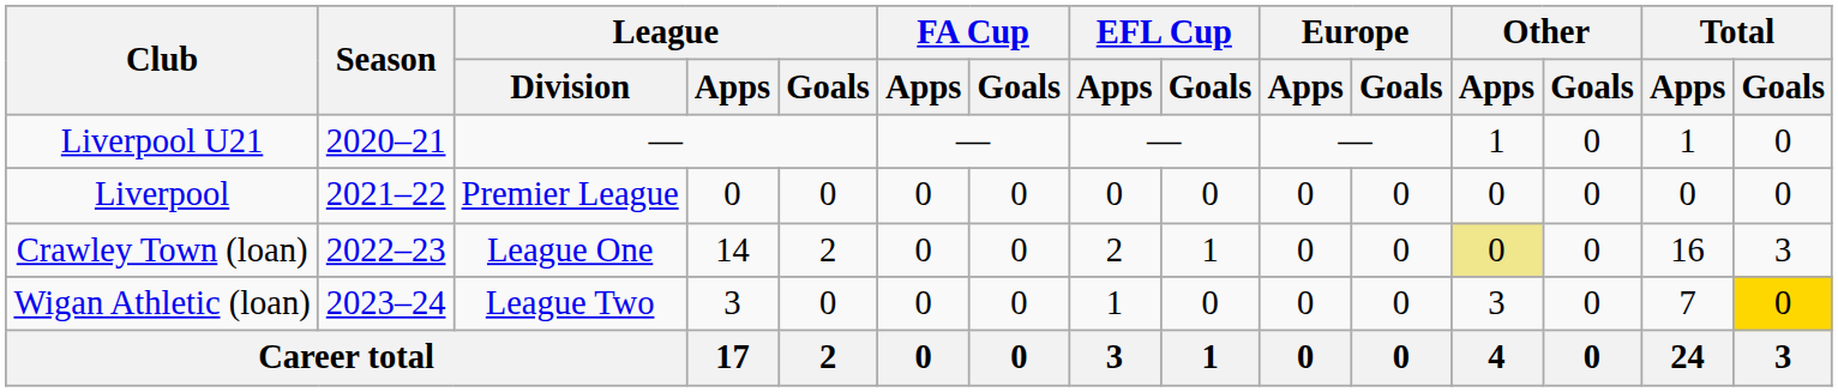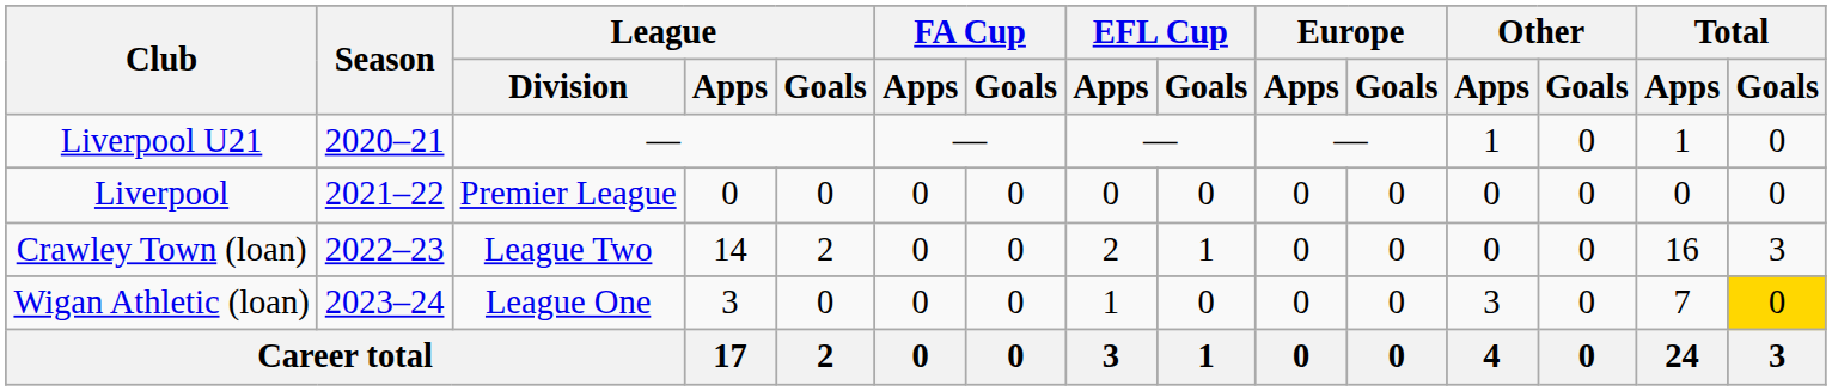Crawley Town (loan) | League / Division: League One -> League Two
Crawley Town (loan) | Other / Apps: khaki background -> no background
Wigan Athletic (loan) | League / Division: League Two -> League One
